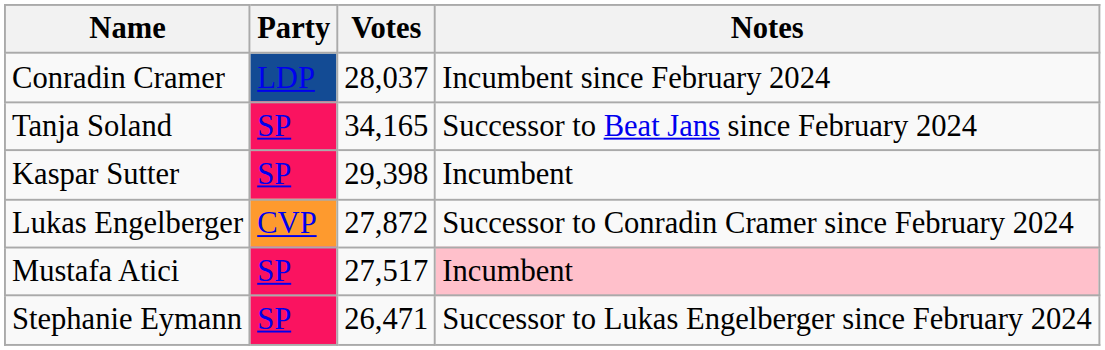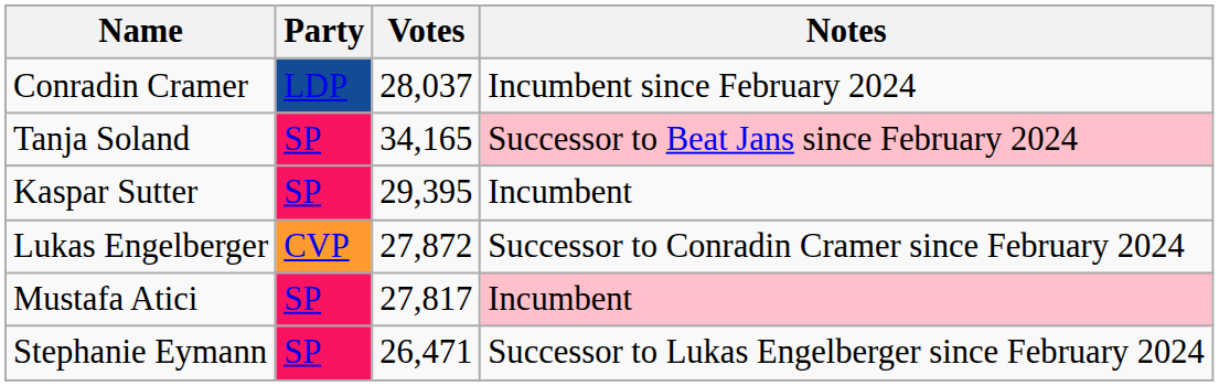Tanja Soland | Notes: no background -> pink background
Kaspar Sutter | Votes: 29,398 -> 29,395
Mustafa Atici | Votes: 27,517 -> 27,817
